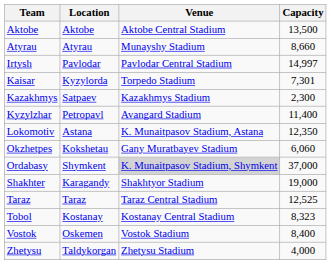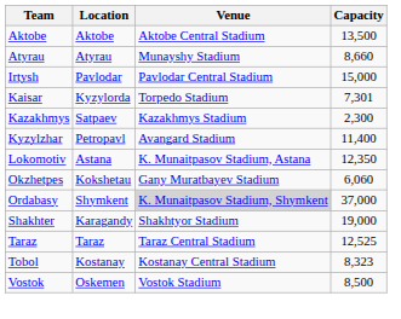Irtysh | Capacity: 14,997 -> 15,000
Vostok | Capacity: 8,400 -> 8,500
- row: Zhetysu | Taldykorgan | Zhetysu Stadium | 4,000
